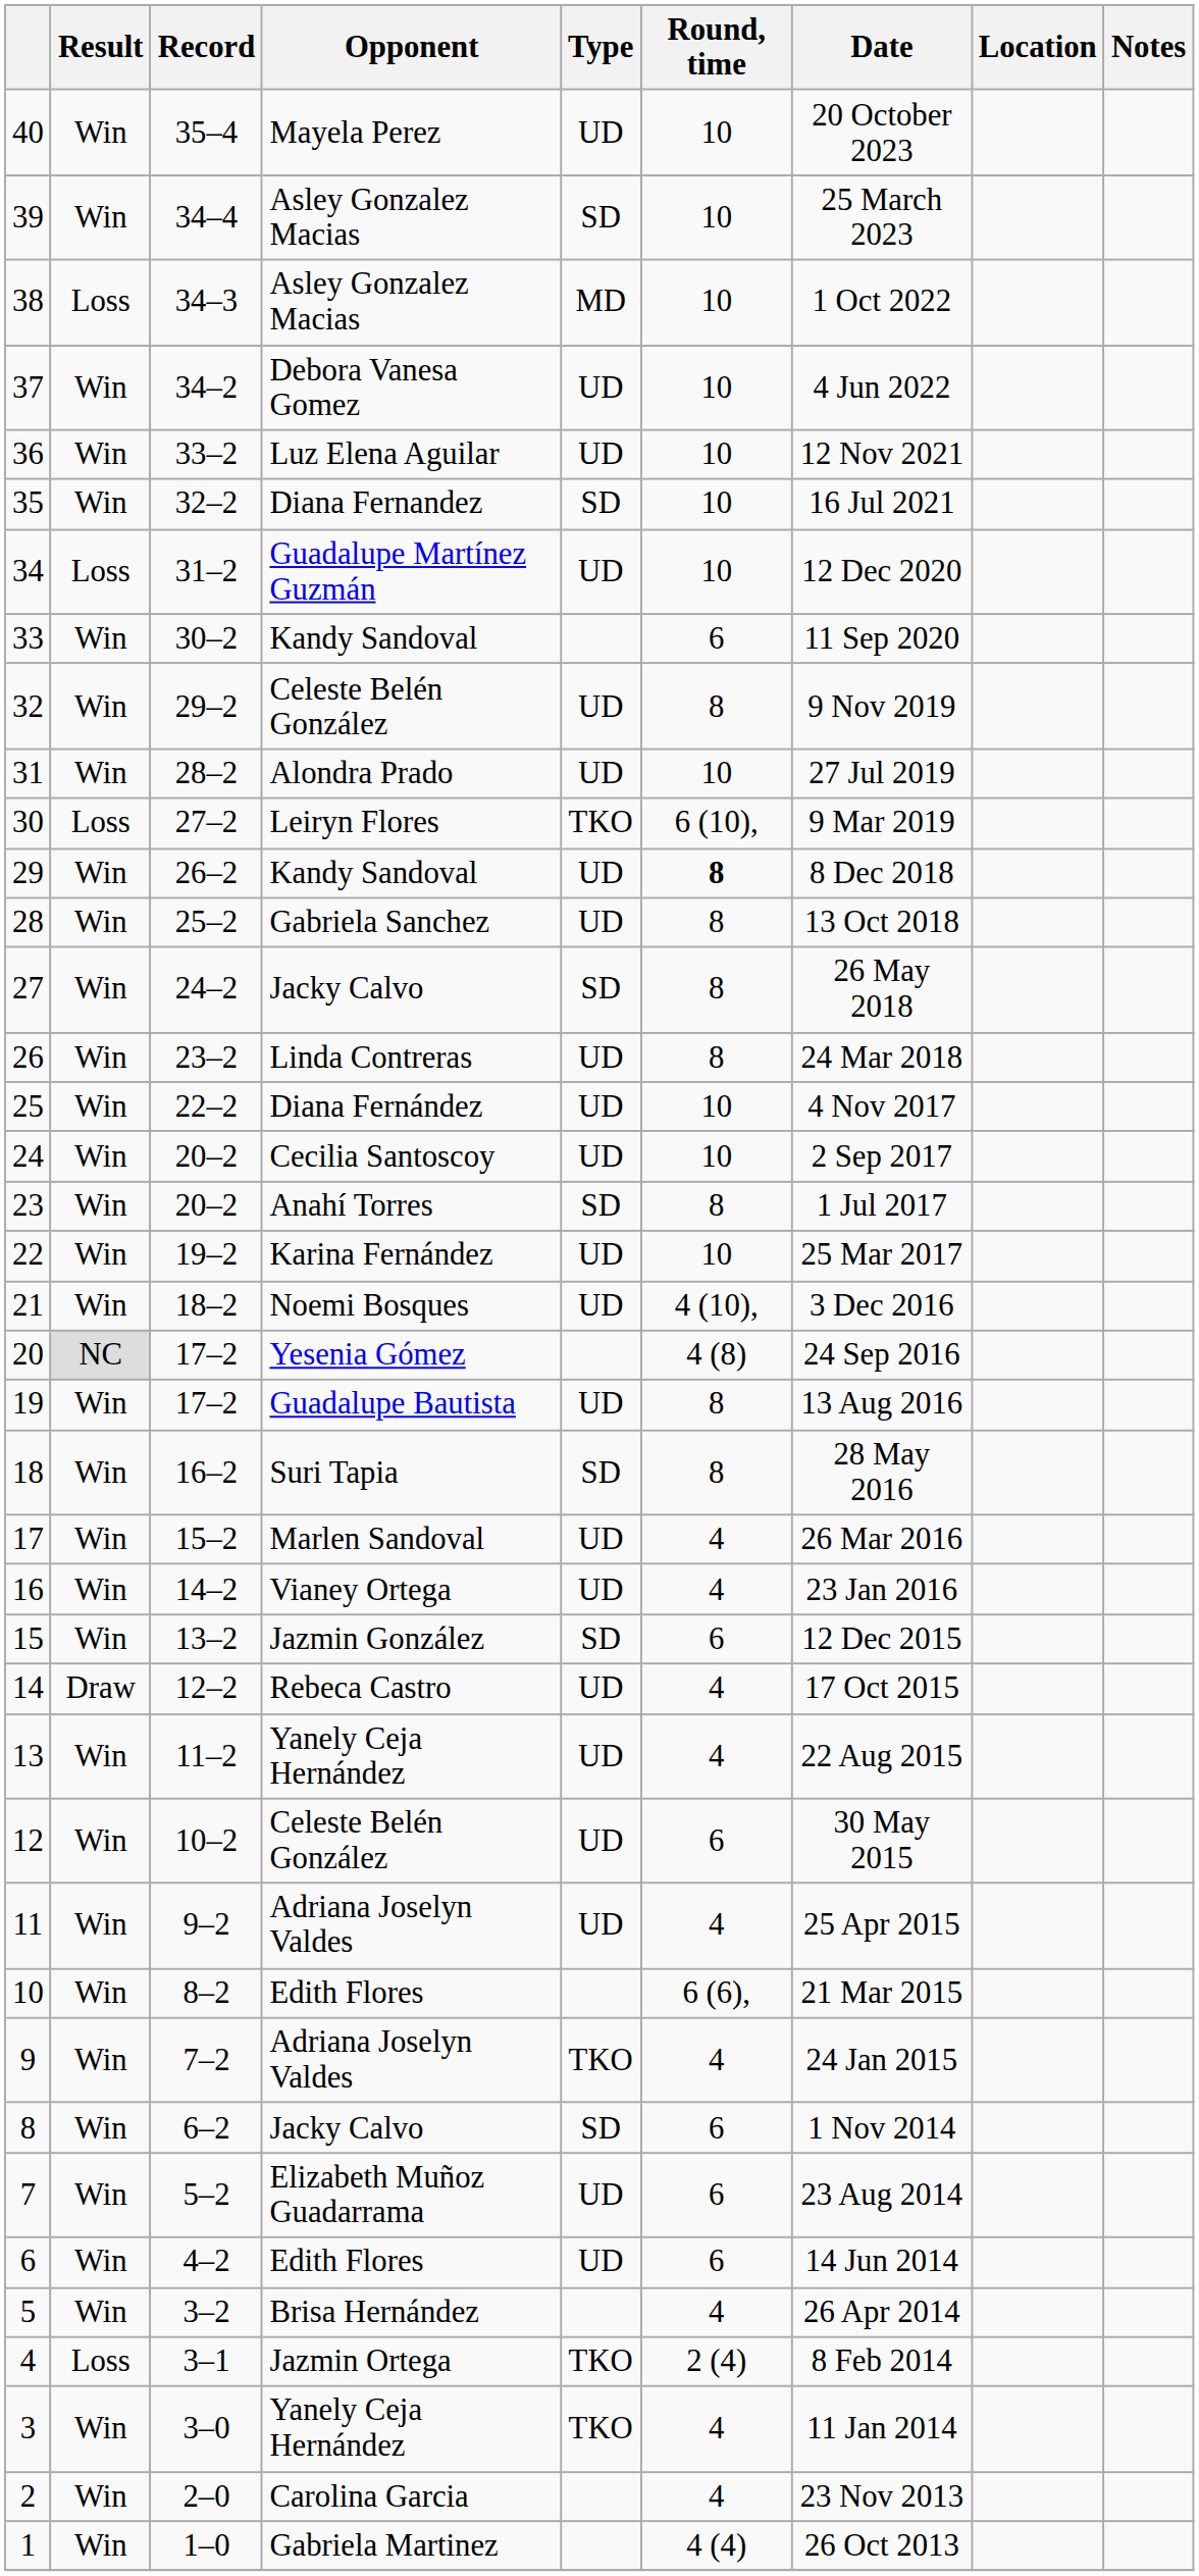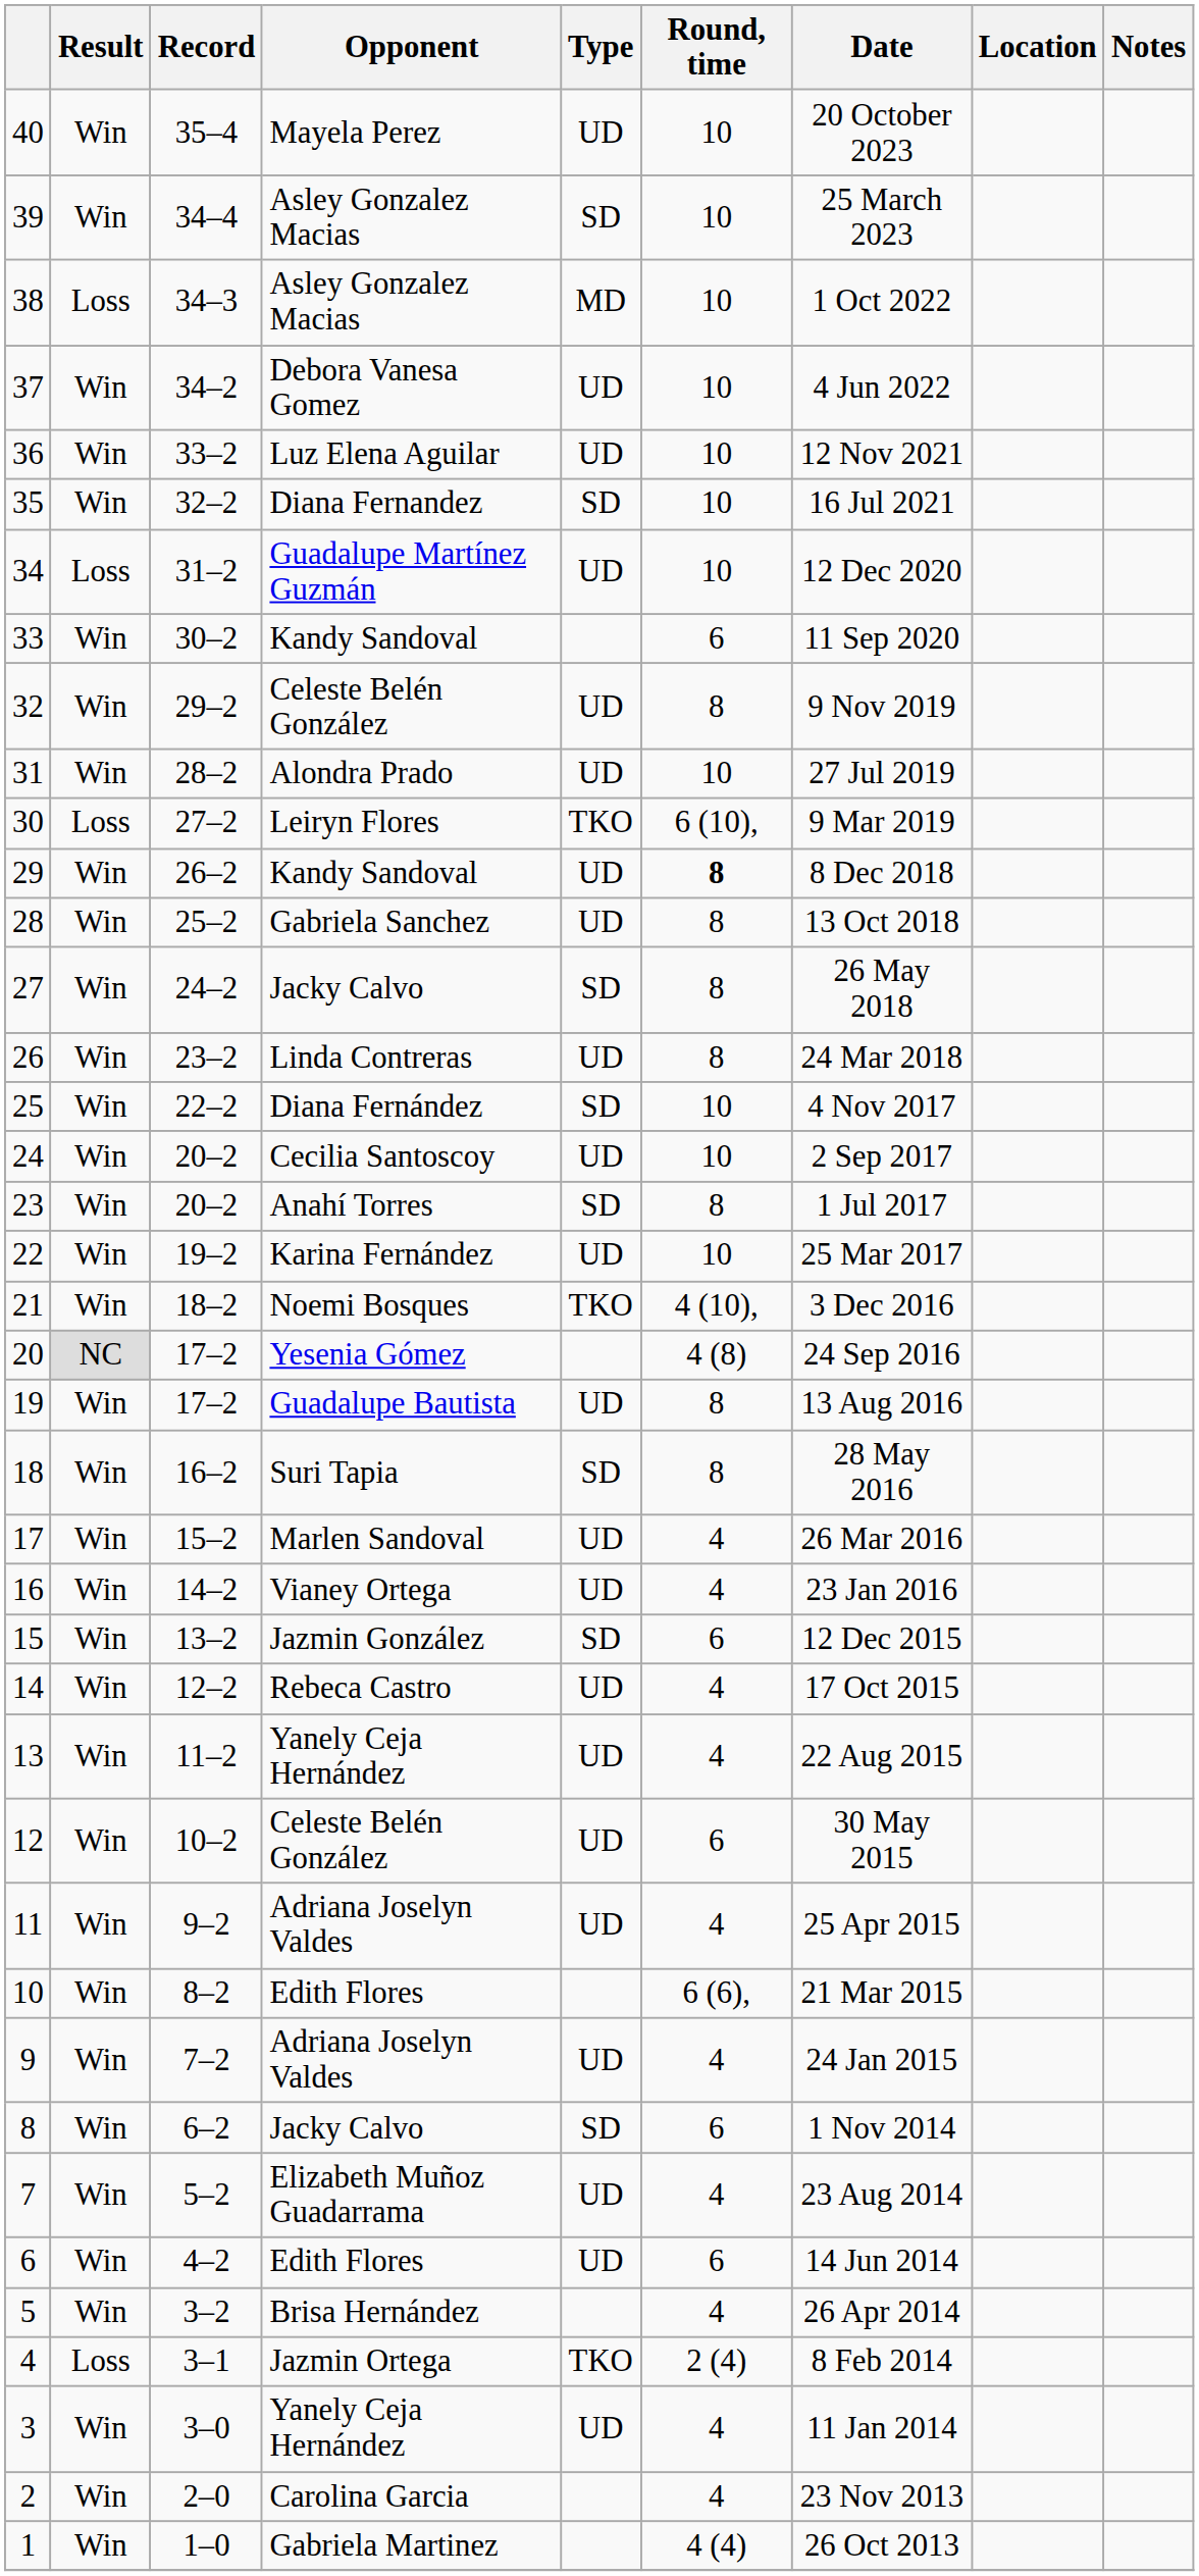25 | Type: UD -> SD
21 | Type: UD -> TKO
14 | Result: Draw -> Win
9 | Type: TKO -> UD
7 | Round, time: 6 -> 4
3 | Type: TKO -> UD
